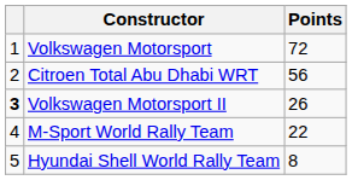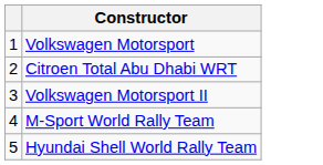- column: Points | 72 | 56 | 26 | 22 | 8
Volkswagen Motorsport II | column 1: bold -> normal
